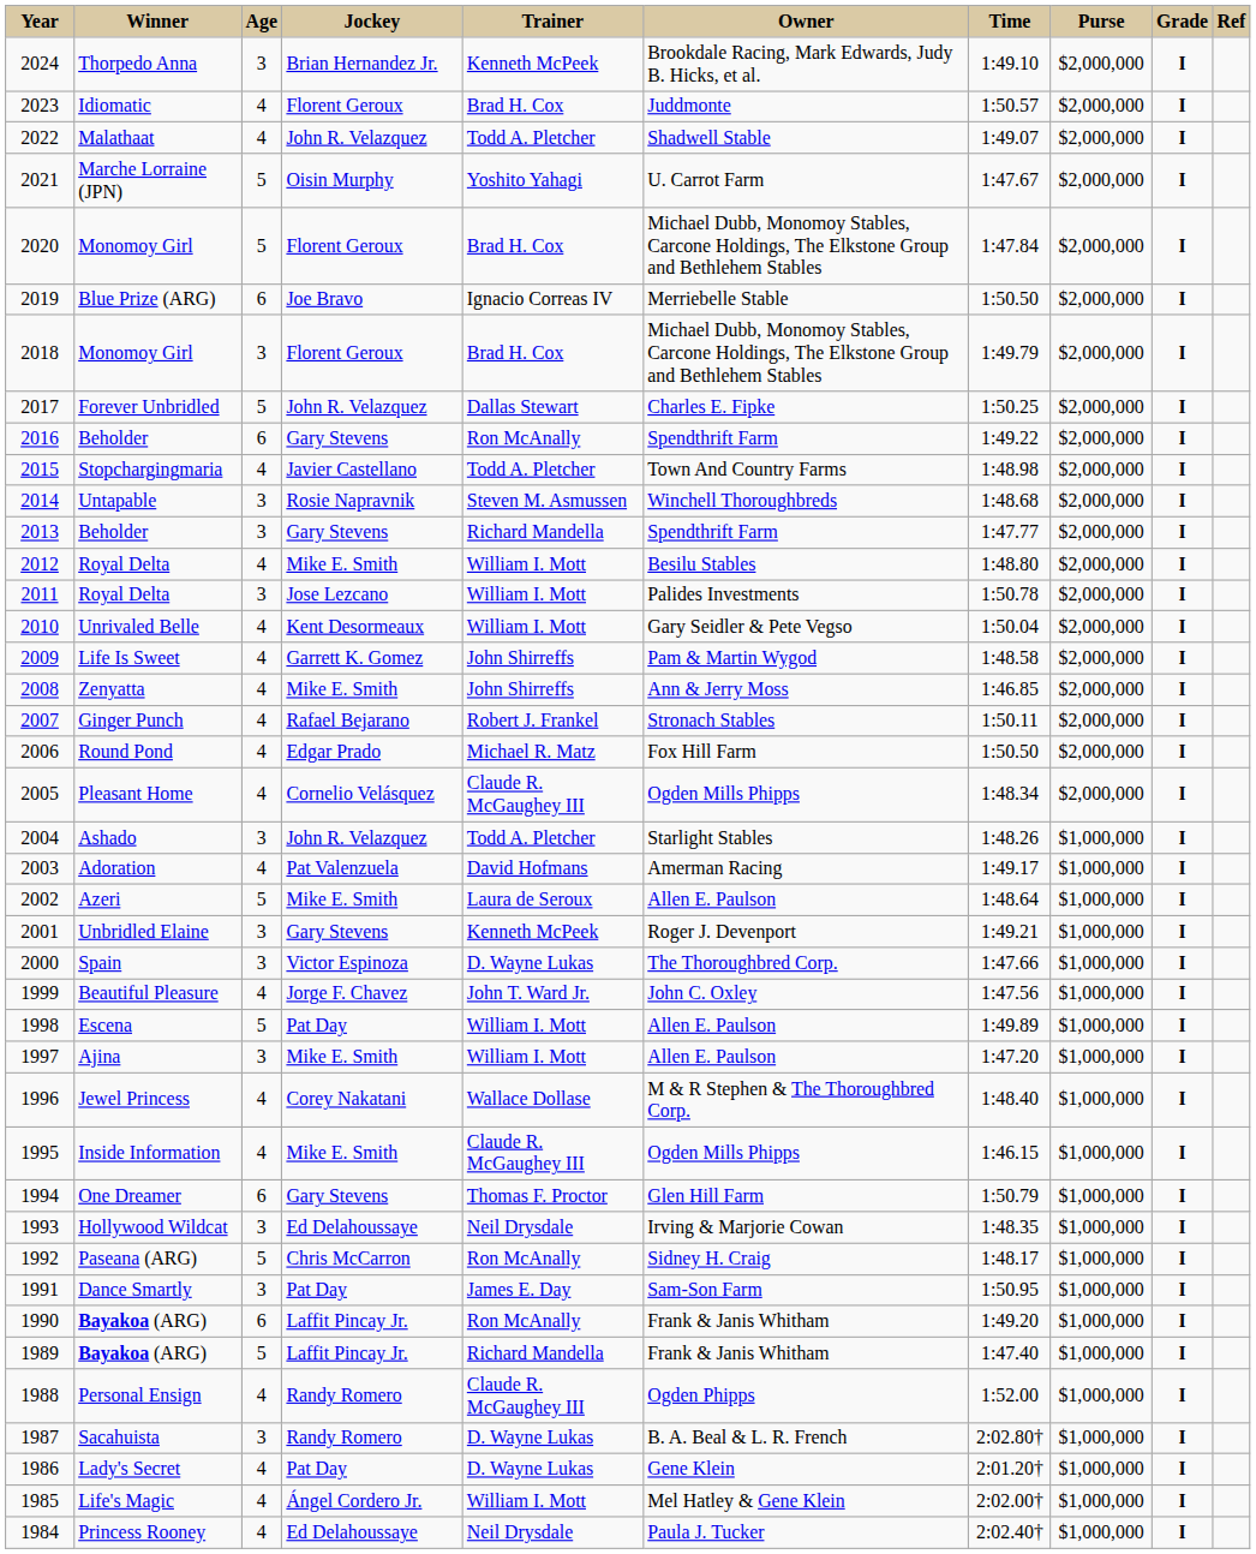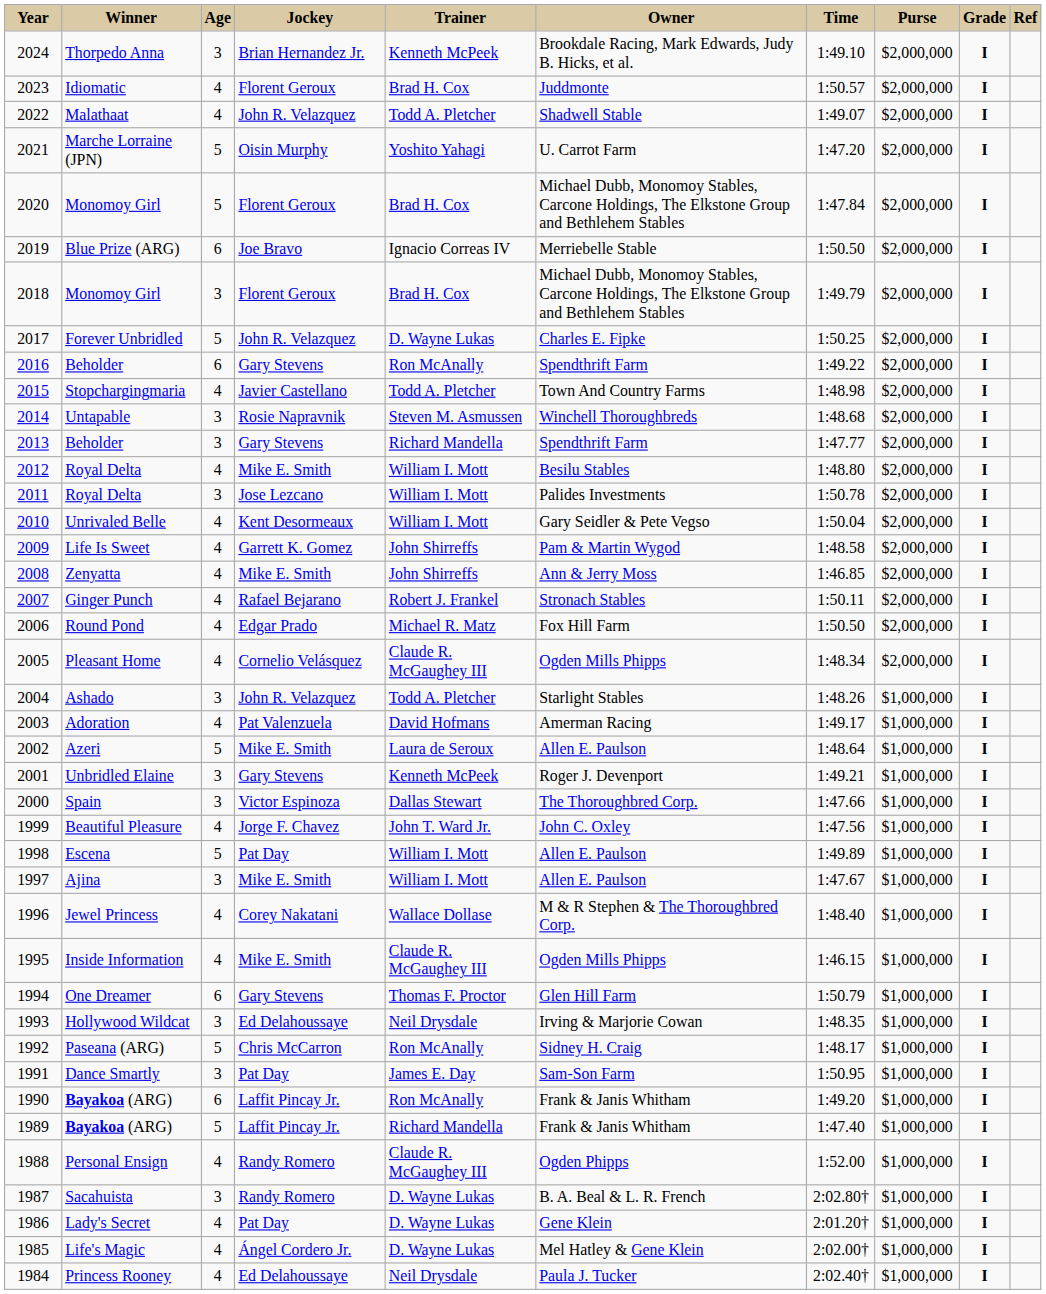Marche Lorraine (JPN) | Time: 1:47.67 -> 1:47.20
Forever Unbridled | Trainer: Dallas Stewart -> D. Wayne Lukas
Spain | Trainer: D. Wayne Lukas -> Dallas Stewart
Ajina | Time: 1:47.20 -> 1:47.67
Life's Magic | Trainer: William I. Mott -> D. Wayne Lukas
